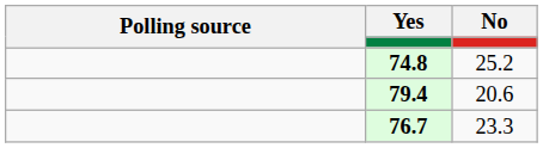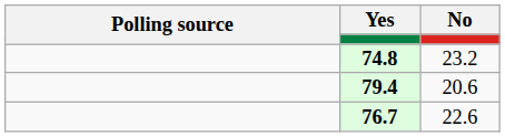74.8 | No: 25.2 -> 23.2
76.7 | No: 23.3 -> 22.6
